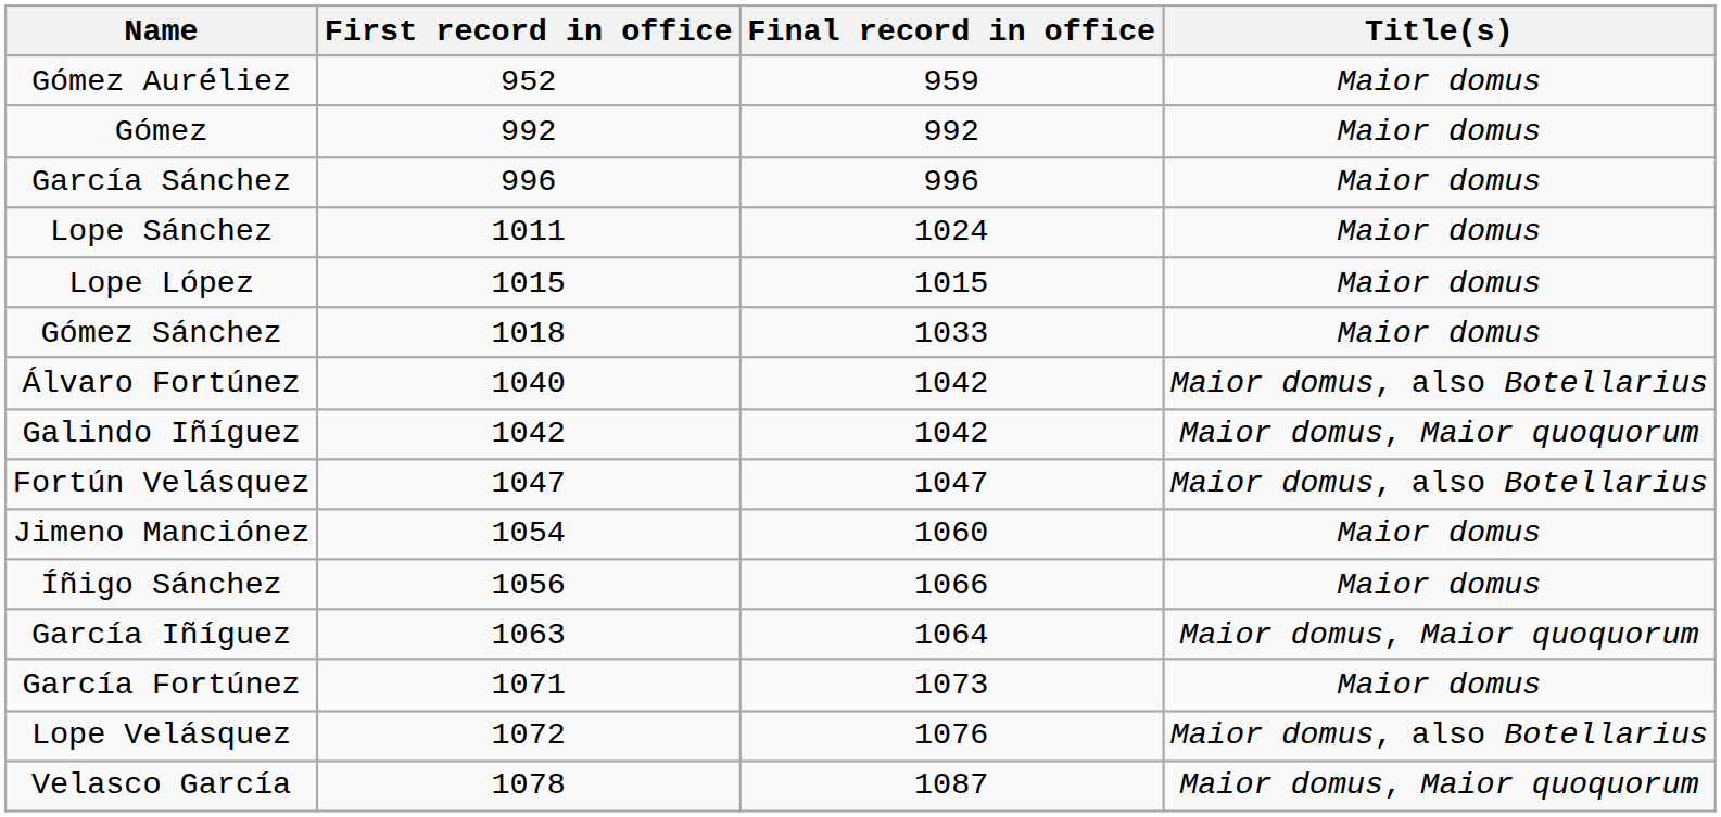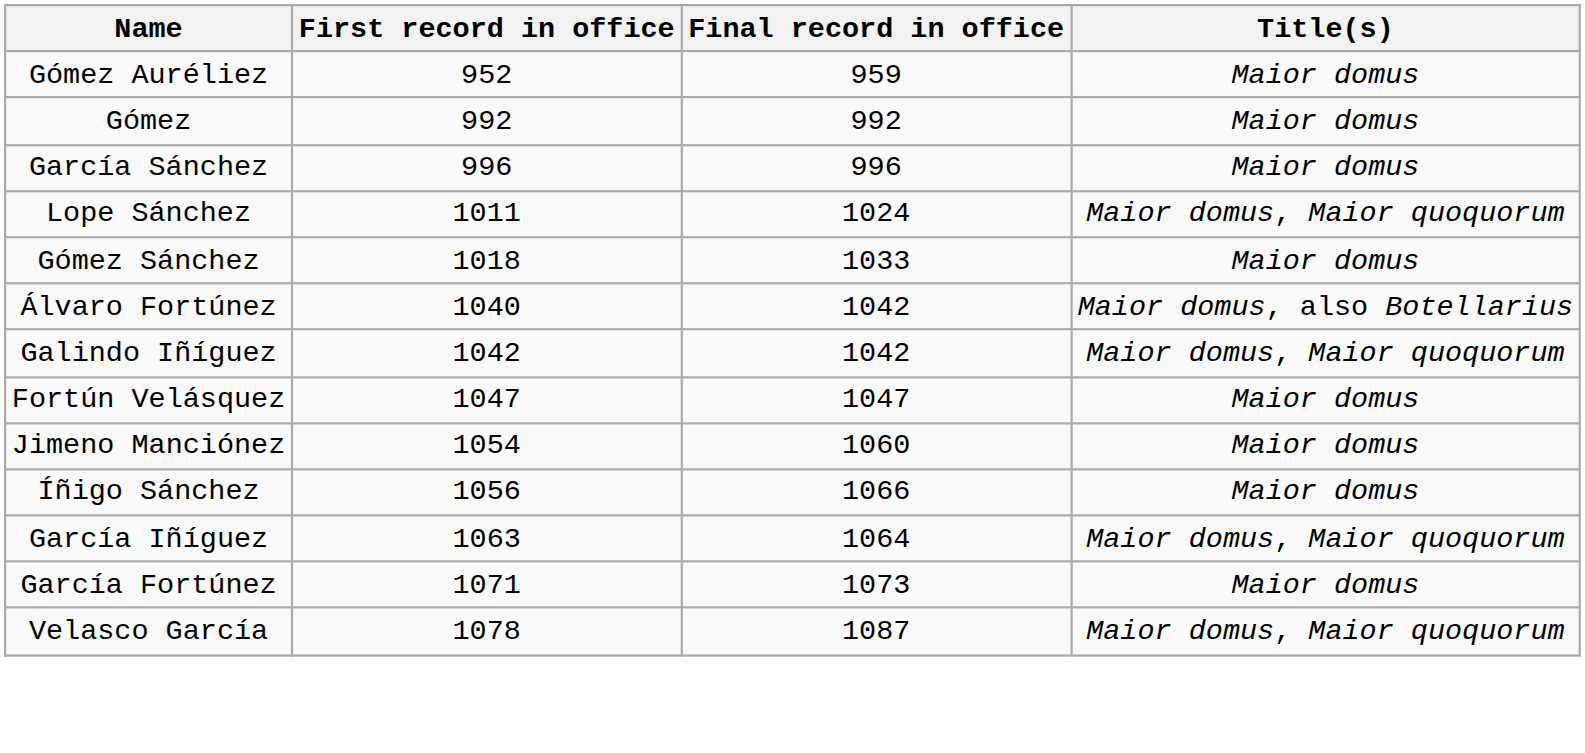Lope Sánchez | Title(s): Maior domus -> Maior domus, Maior quoquorum
- row: Lope López | 1015 | 1015 | Maior domus
Fortún Velásquez | Title(s): Maior domus, also Botellarius -> Maior domus
- row: Lope Velásquez | 1072 | 1076 | Maior domus, also Botellarius
